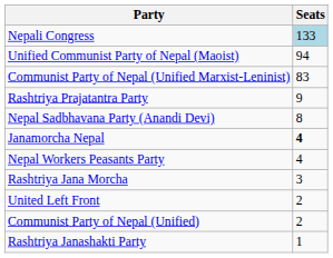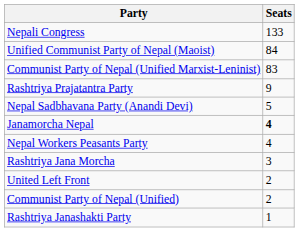Nepali Congress | Seats: lightblue background -> no background
Unified Communist Party of Nepal (Maoist) | Seats: 94 -> 84
Nepal Sadbhavana Party (Anandi Devi) | Seats: 8 -> 5
